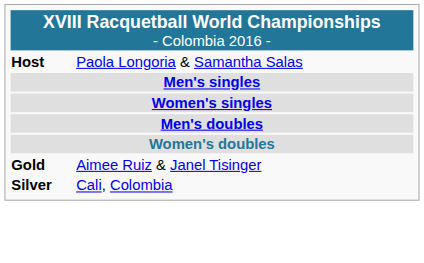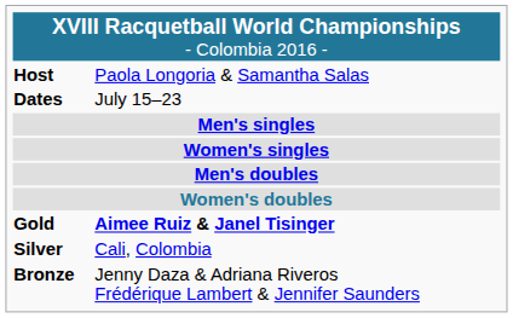+ row: Dates | July 15–23
Gold | column 2: normal -> bold
+ row: Bronze | Jenny Daza & Adriana Riveros Frédérique Lambert & Jennifer Saunders
